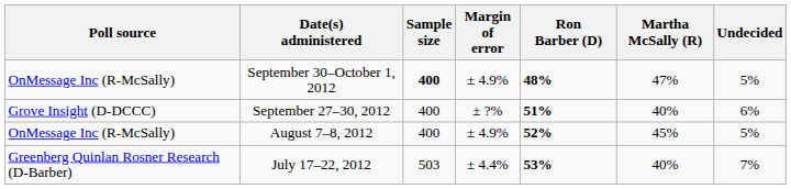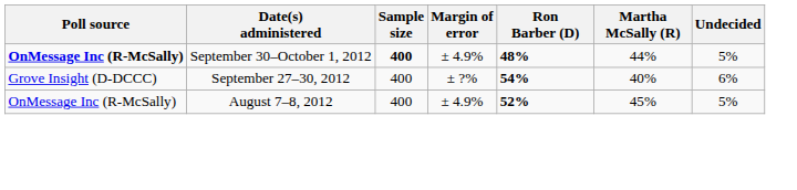September 30–October 1, 2012 | Poll source: normal -> bold
September 30–October 1, 2012 | Martha McSally (R): 47% -> 44%
September 27–30, 2012 | Ron Barber (D): 51% -> 54%
- row: Greenberg Quinlan Rosner Research (D-Barber) | July 17–22, 2012 | 503 | ± 4.4% | 53% | 40% | 7%
